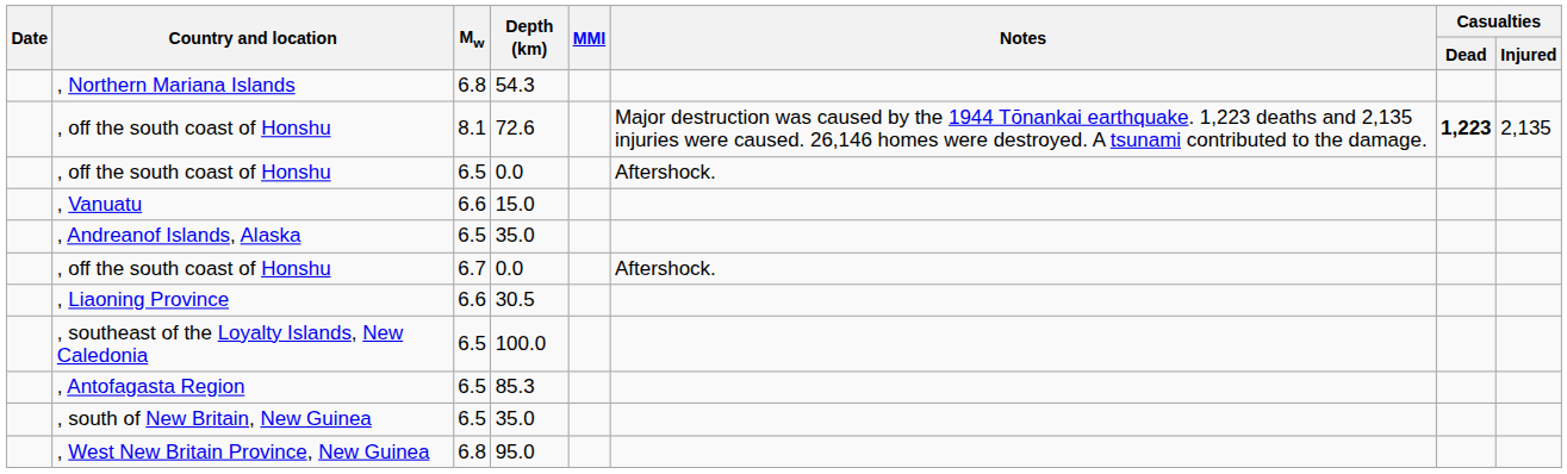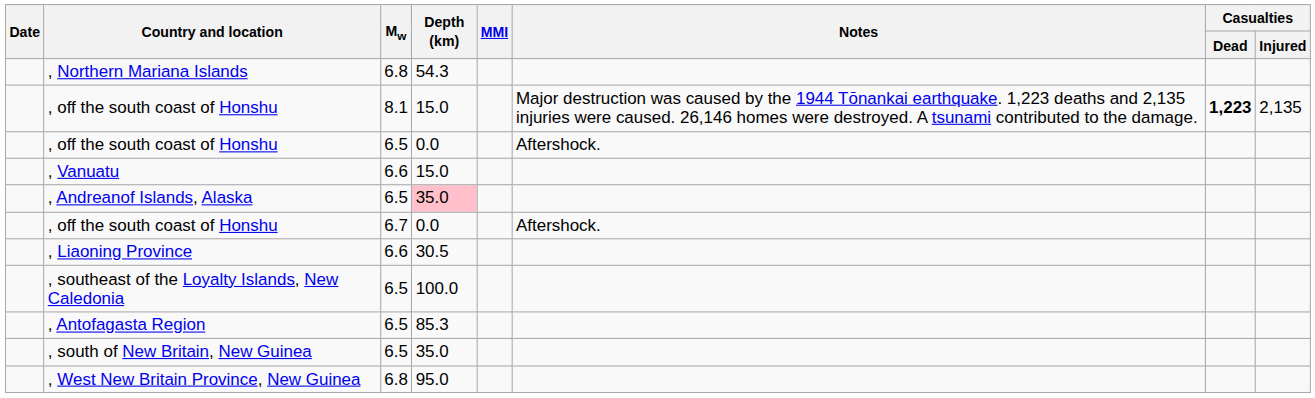, off the south coast of Honshu / 8.1 | Depth (km): 72.6 -> 15.0
, Andreanof Islands, Alaska | Depth (km): no background -> pink background
